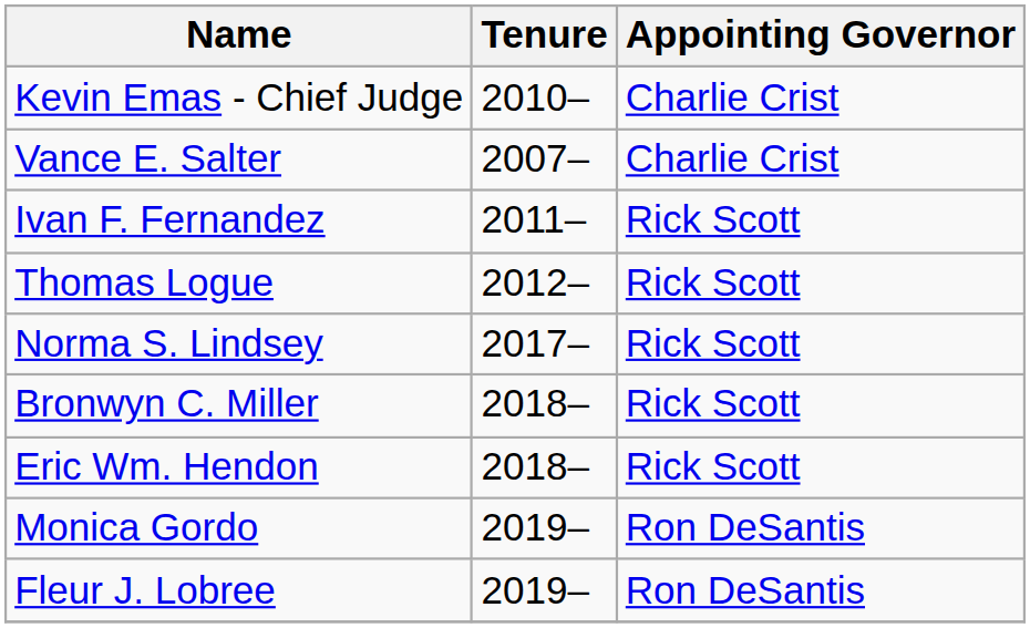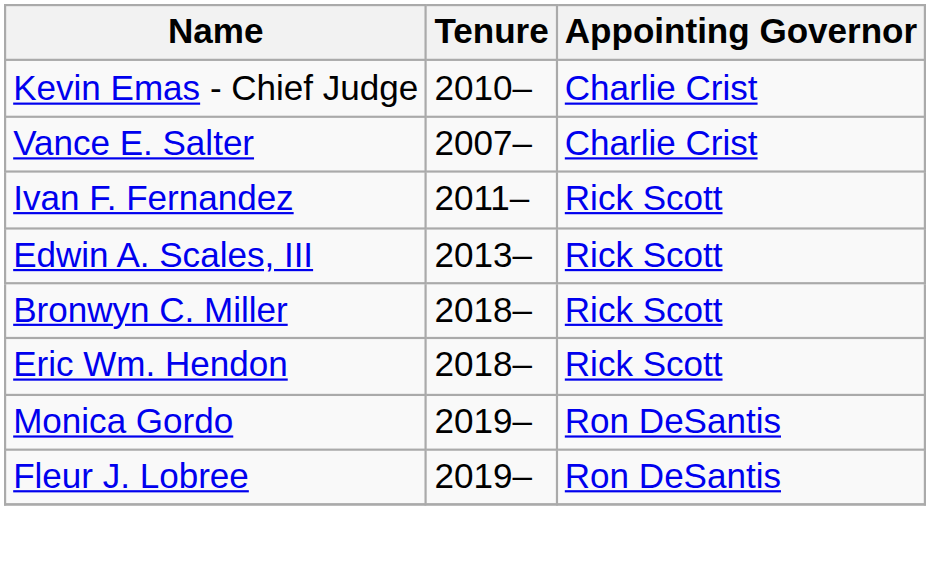- row: Thomas Logue | 2012– | Rick Scott
+ row: Edwin A. Scales, III | 2013– | Rick Scott
- row: Norma S. Lindsey | 2017– | Rick Scott
